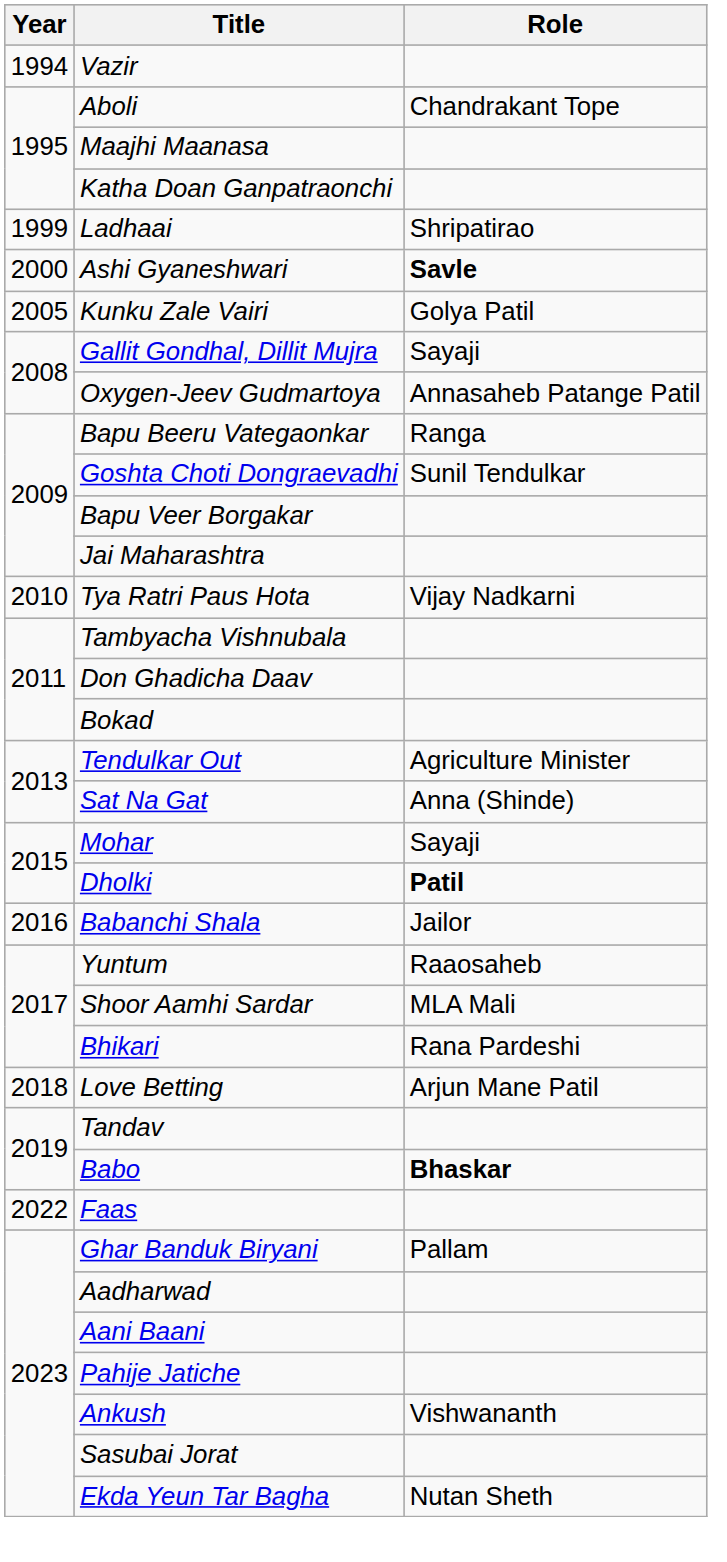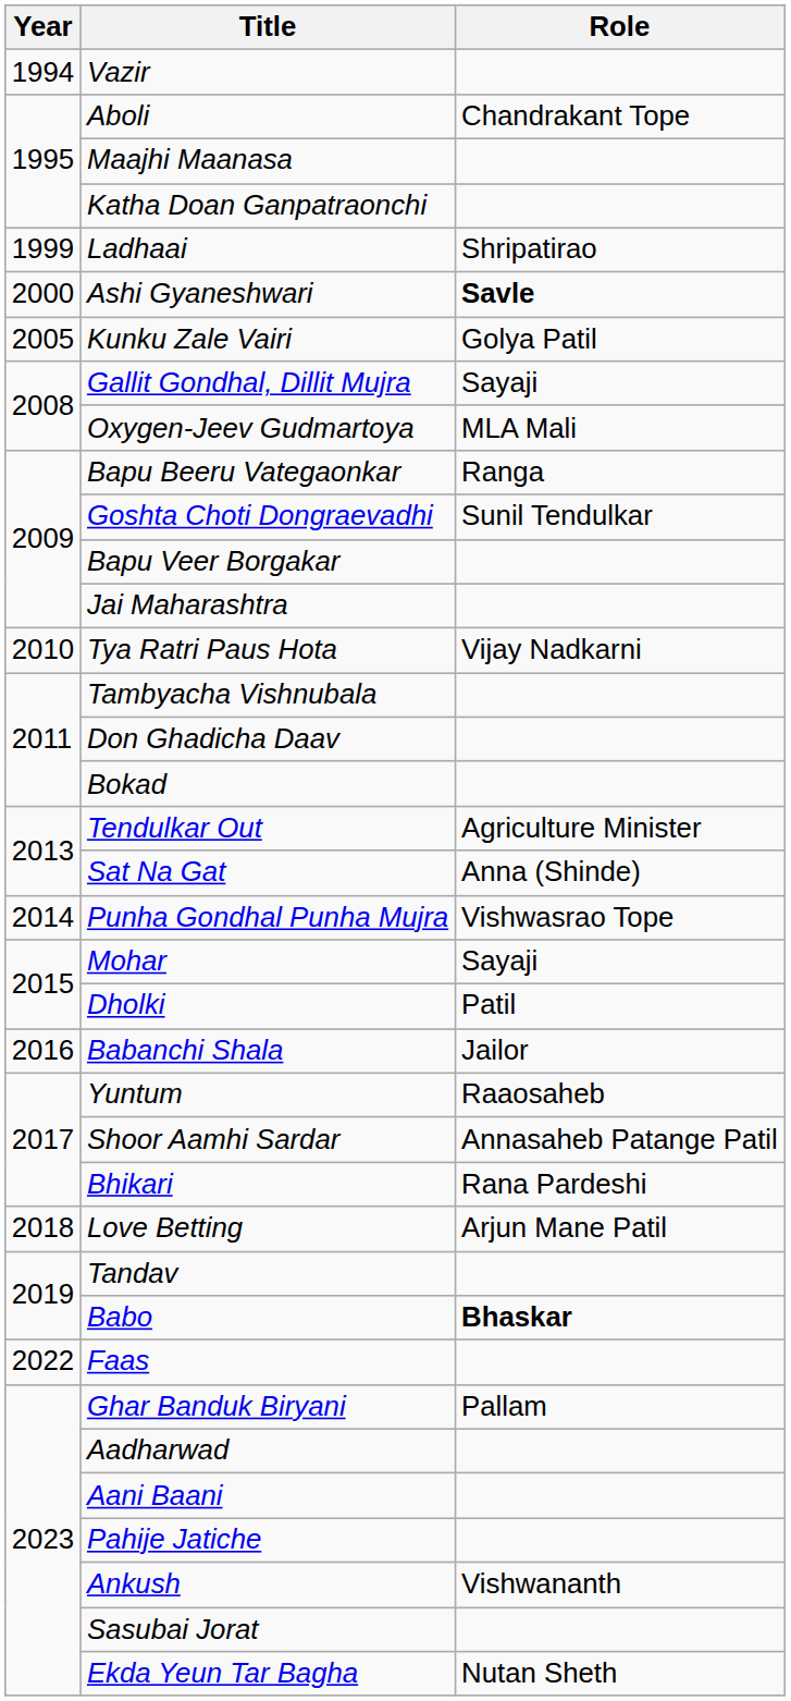Oxygen-Jeev Gudmartoya | Role: Annasaheb Patange Patil -> MLA Mali
+ row: 2014 | Punha Gondhal Punha Mujra | Vishwasrao Tope
Dholki | Role: bold -> normal
Shoor Aamhi Sardar | Role: MLA Mali -> Annasaheb Patange Patil
